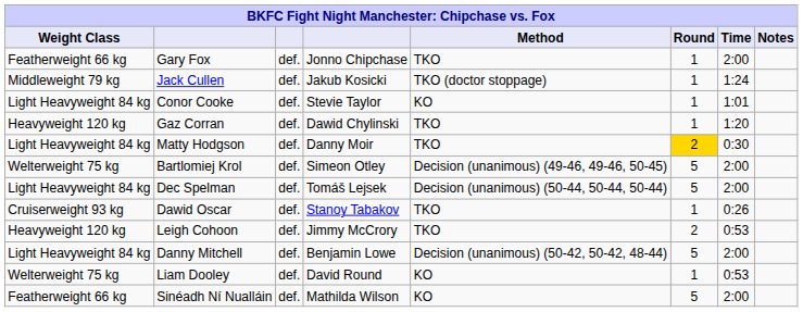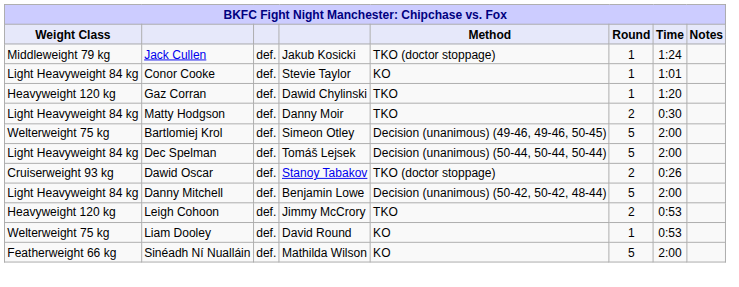- row: Featherweight 66 kg | Gary Fox | def. | Jonno Chipchase | TKO | 1 | 2:00
Matty Hodgson | Round: gold background -> no background
Dawid Oscar | Method: TKO -> TKO (doctor stoppage)
Dawid Oscar | Round: 1 -> 2
rows swapped: Danny Mitchell <-> Leigh Cohoon
